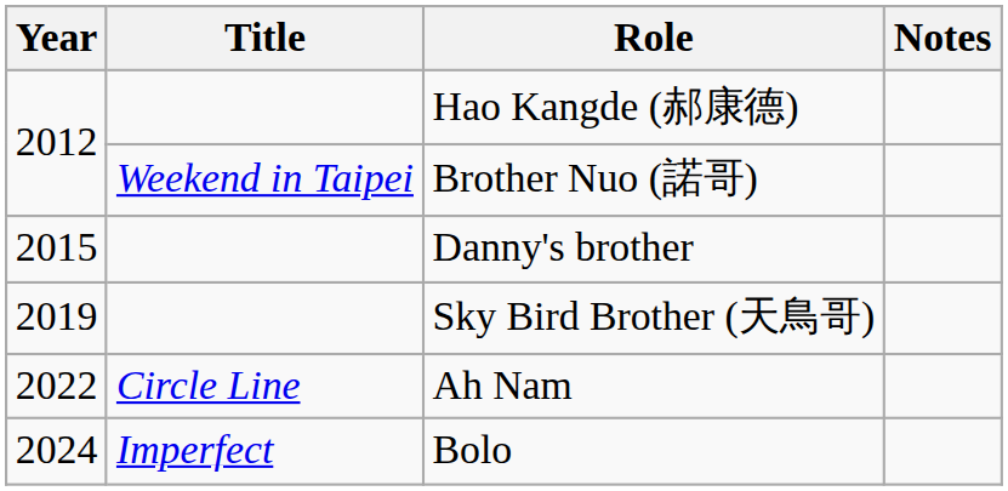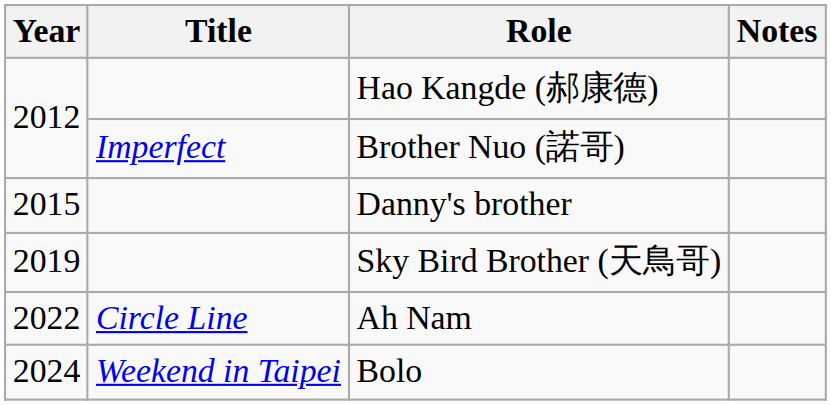Brother Nuo (諾哥) | Title: Weekend in Taipei -> Imperfect
Bolo | Title: Imperfect -> Weekend in Taipei
